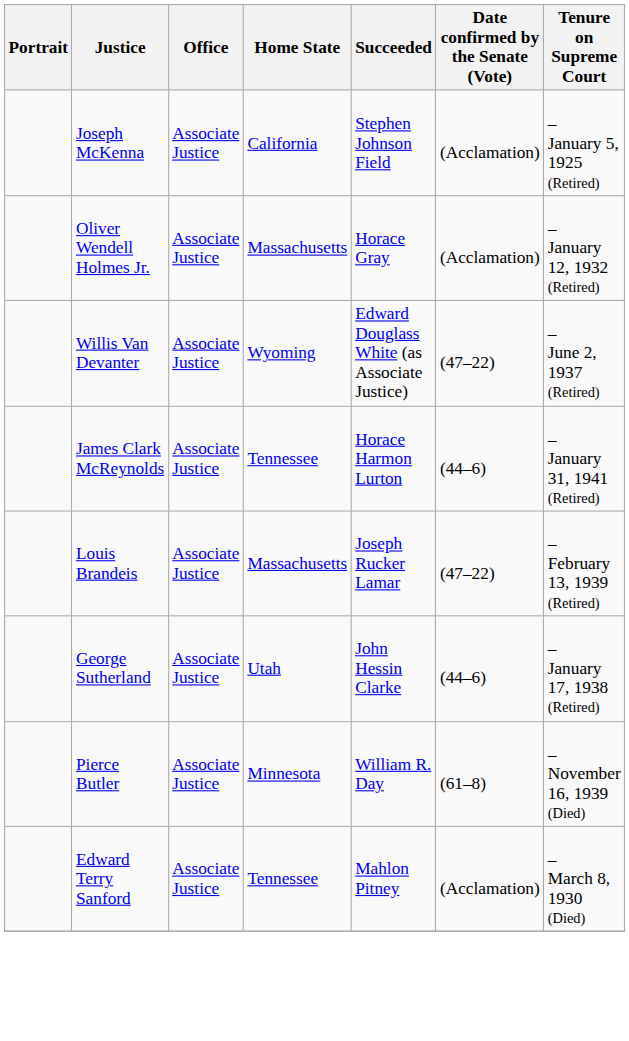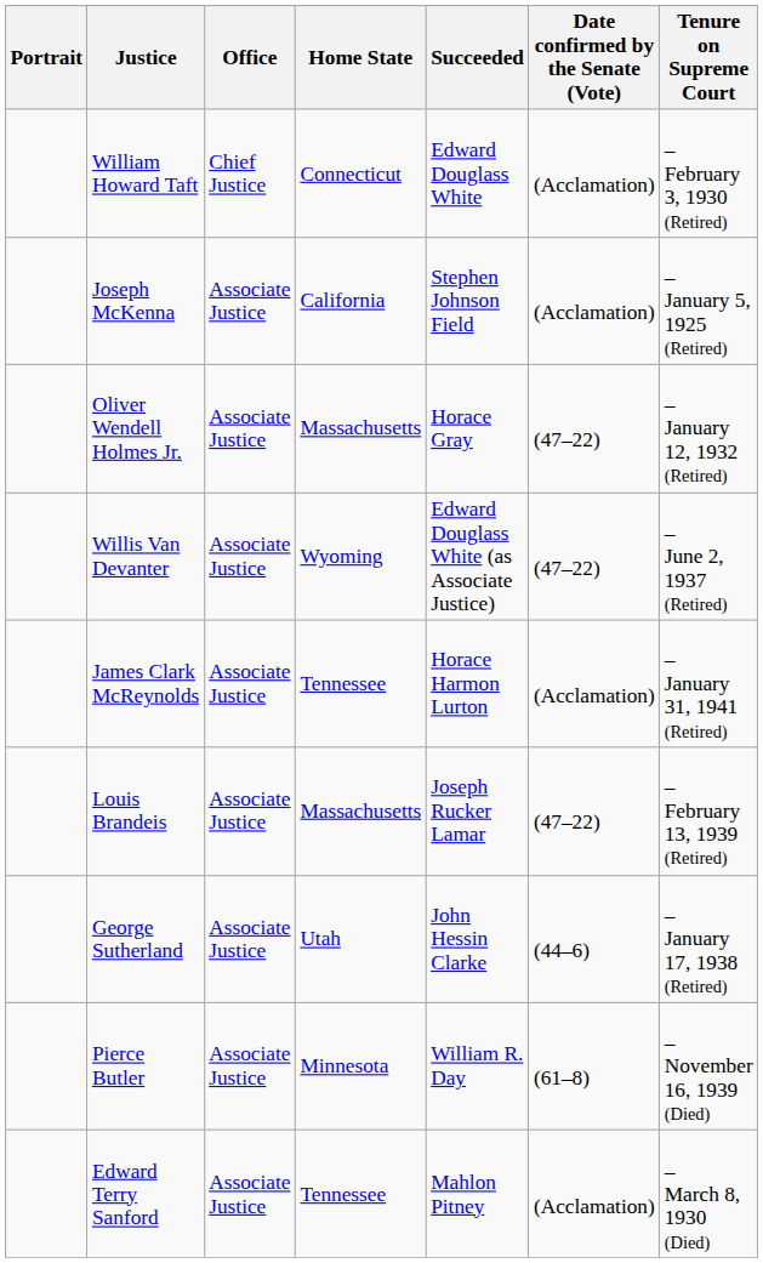+ row: William Howard Taft | Chief Justice | Connecticut | Edward Douglass White | (Acclamation) | – February 3, 1930 (Retired)
Oliver Wendell Holmes Jr. | Date confirmed by the Senate (Vote): (Acclamation) -> (47–22)
James Clark McReynolds | Date confirmed by the Senate (Vote): (44–6) -> (Acclamation)
